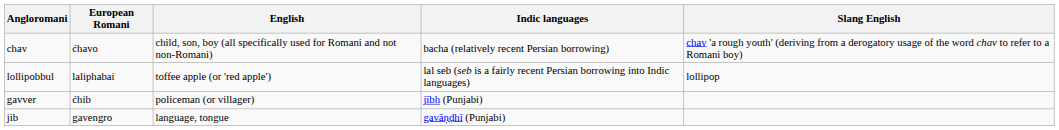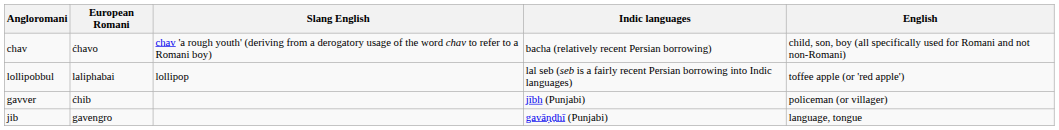columns swapped: English <-> Slang English
